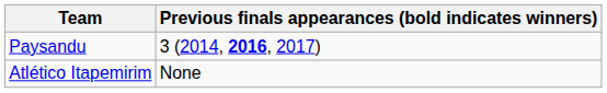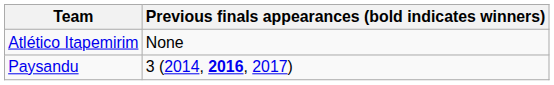rows swapped: Atlético Itapemirim <-> Paysandu
